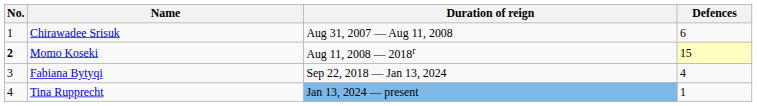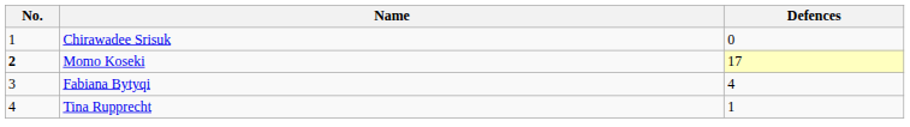- column: Duration of reign | Aug 31, 2007 — Aug 11, 2008 | Aug 11, 2008 — 2018r | Sep 22, 2018 — Jan 13, 2024 | Jan 13, 2024 — present
Chirawadee Srisuk | Defences: 6 -> 0
Momo Koseki | Defences: 15 -> 17
